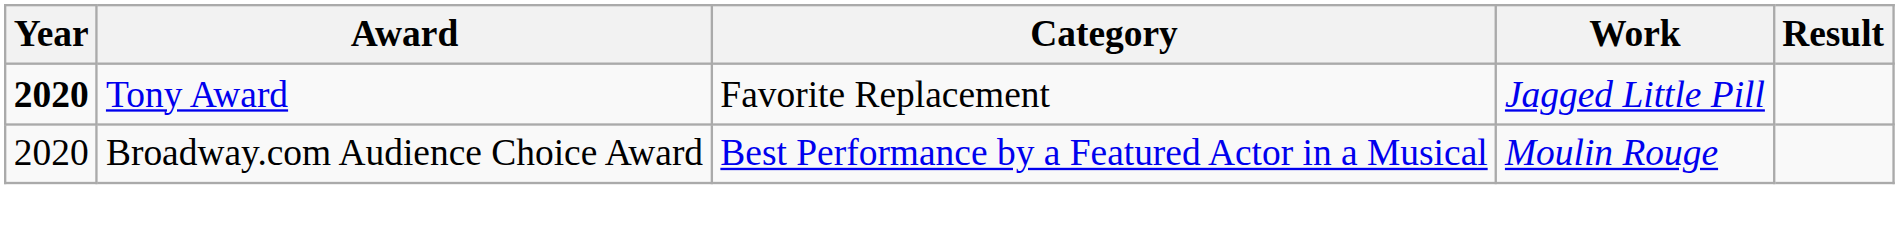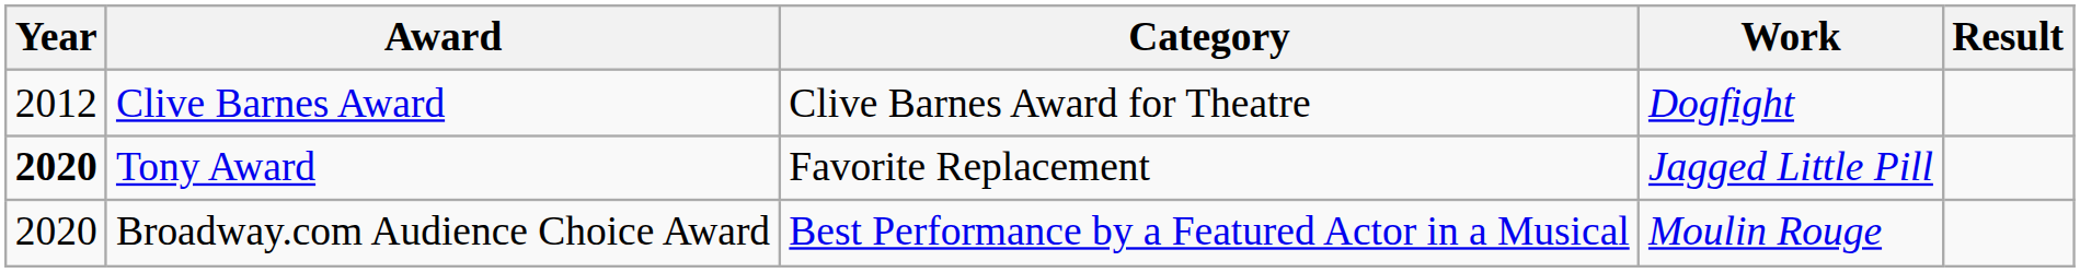+ row: 2012 | Clive Barnes Award | Clive Barnes Award for Theatre | Dogfight
